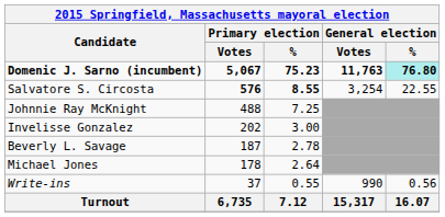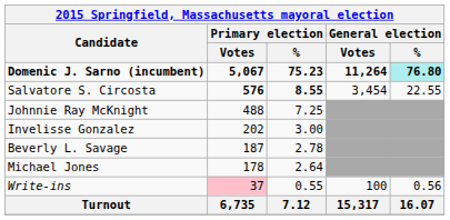Domenic J. Sarno (incumbent) | General election / Votes: 11,763 -> 11,264
Salvatore S. Circosta | General election / Votes: 3,254 -> 3,454
Write-ins | Primary election / Votes: no background -> pink background
Write-ins | General election / Votes: 990 -> 100
